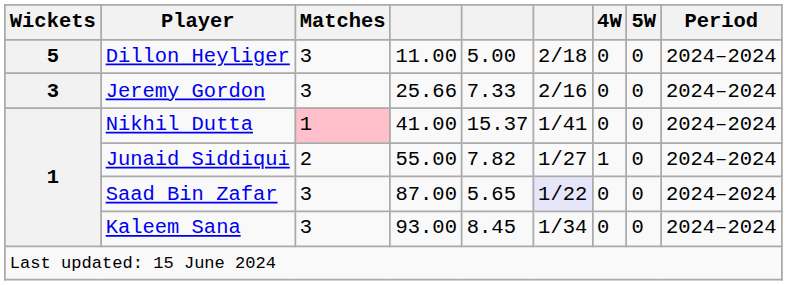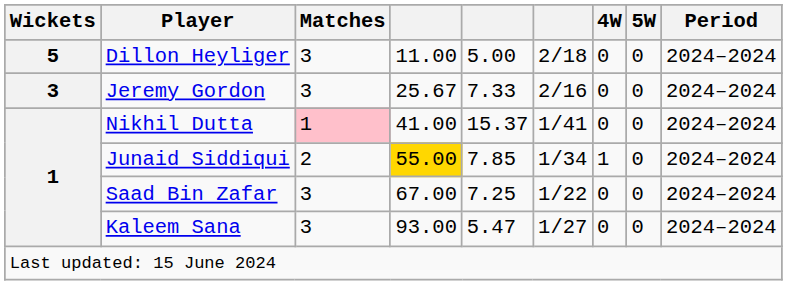Jeremy Gordon | column 4: 25.66 -> 25.67
Junaid Siddiqui | column 4: no background -> gold background
Junaid Siddiqui | column 5: 7.82 -> 7.85
Junaid Siddiqui | column 6: 1/27 -> 1/34
Saad Bin Zafar | column 4: 87.00 -> 67.00
Saad Bin Zafar | column 5: 5.65 -> 7.25
Saad Bin Zafar | column 6: lavender background -> no background
Kaleem Sana | column 5: 8.45 -> 5.47
Kaleem Sana | column 6: 1/34 -> 1/27
